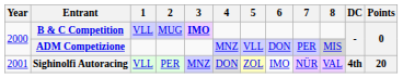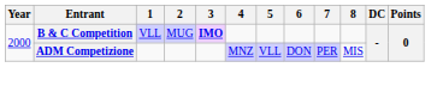ADM Competizione | 8: lightgrey background -> no background
- row: 2001 | Sighinolfi Autoracing | VLL | PER | MNZ | DON | ZOL | IMO | NÜR | VAL | 4th | 20
